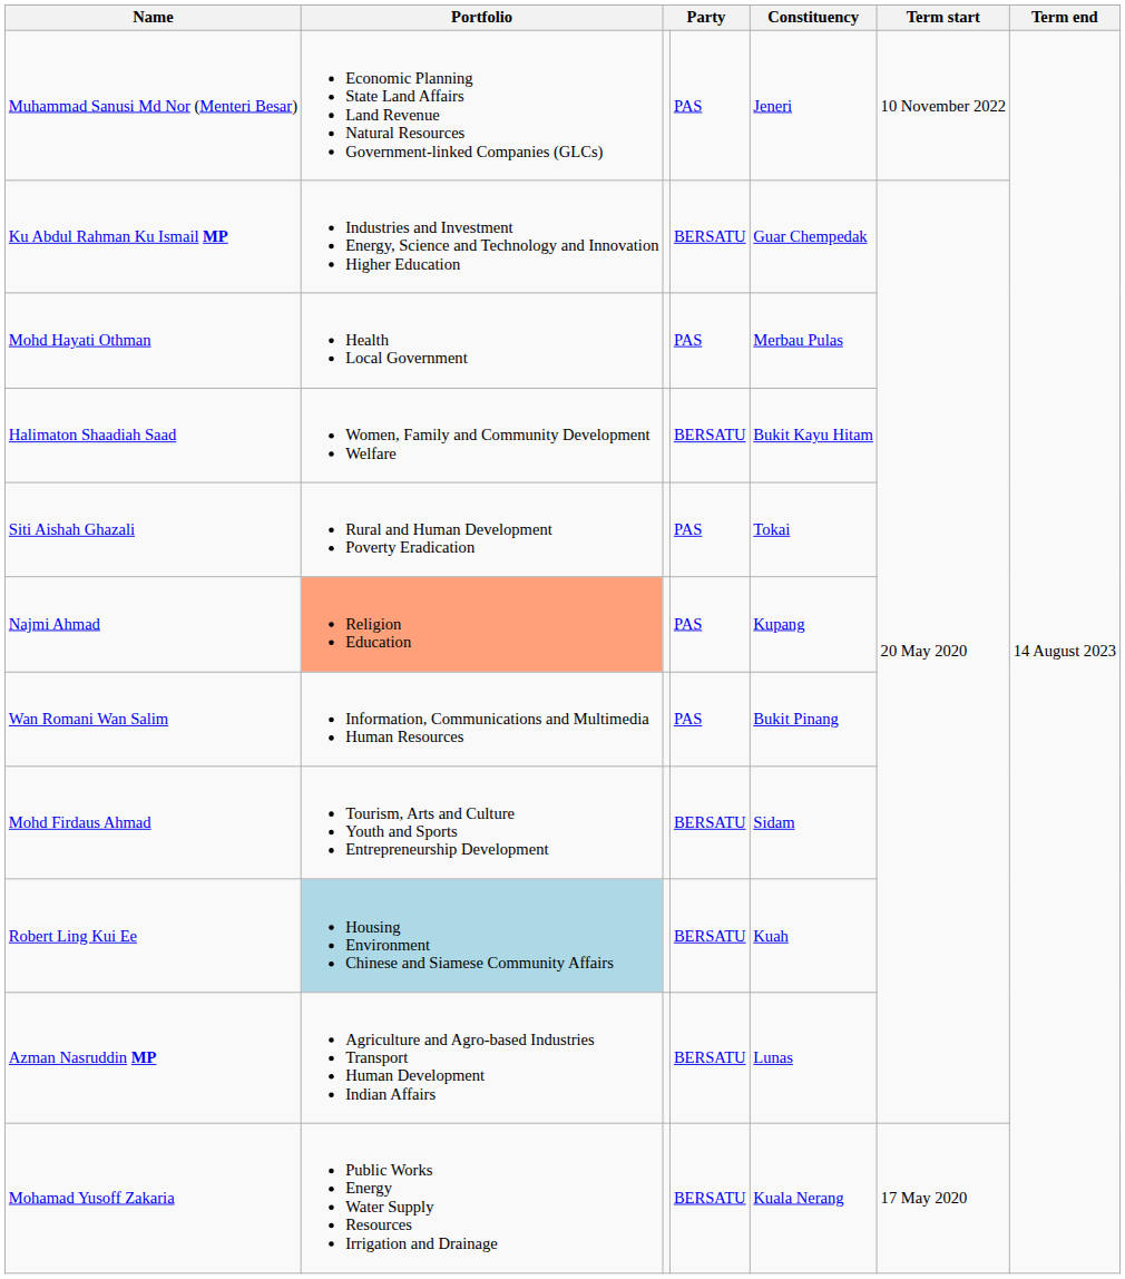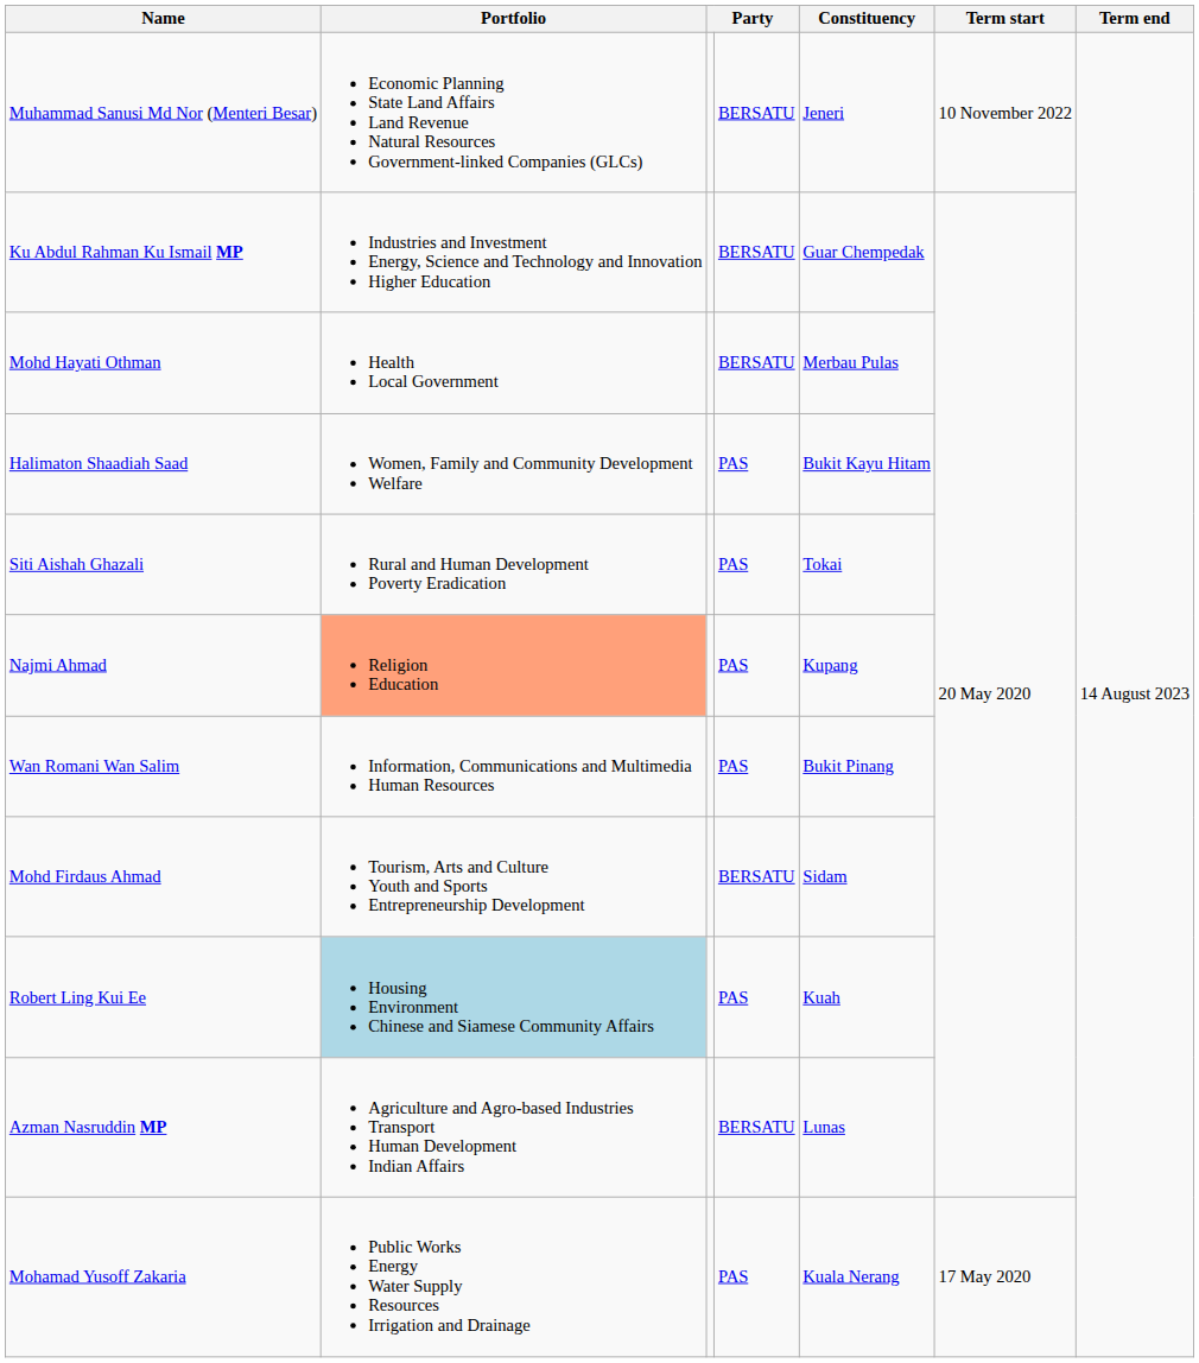Muhammad Sanusi Md Nor (Menteri Besar) | column 4: PAS -> BERSATU
Mohd Hayati Othman | column 4: PAS -> BERSATU
Halimaton Shaadiah Saad | column 4: BERSATU -> PAS
Robert Ling Kui Ee | column 4: BERSATU -> PAS
Mohamad Yusoff Zakaria | column 4: BERSATU -> PAS
